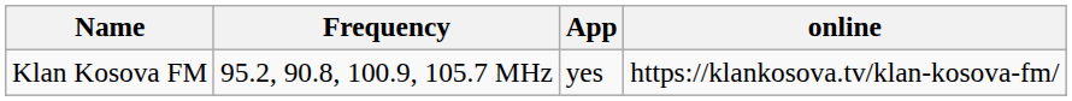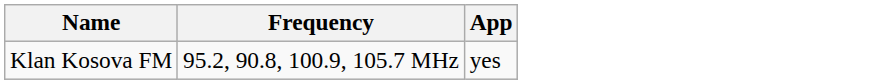- column: online | https://klankosova.tv/klan-kosova-fm/
